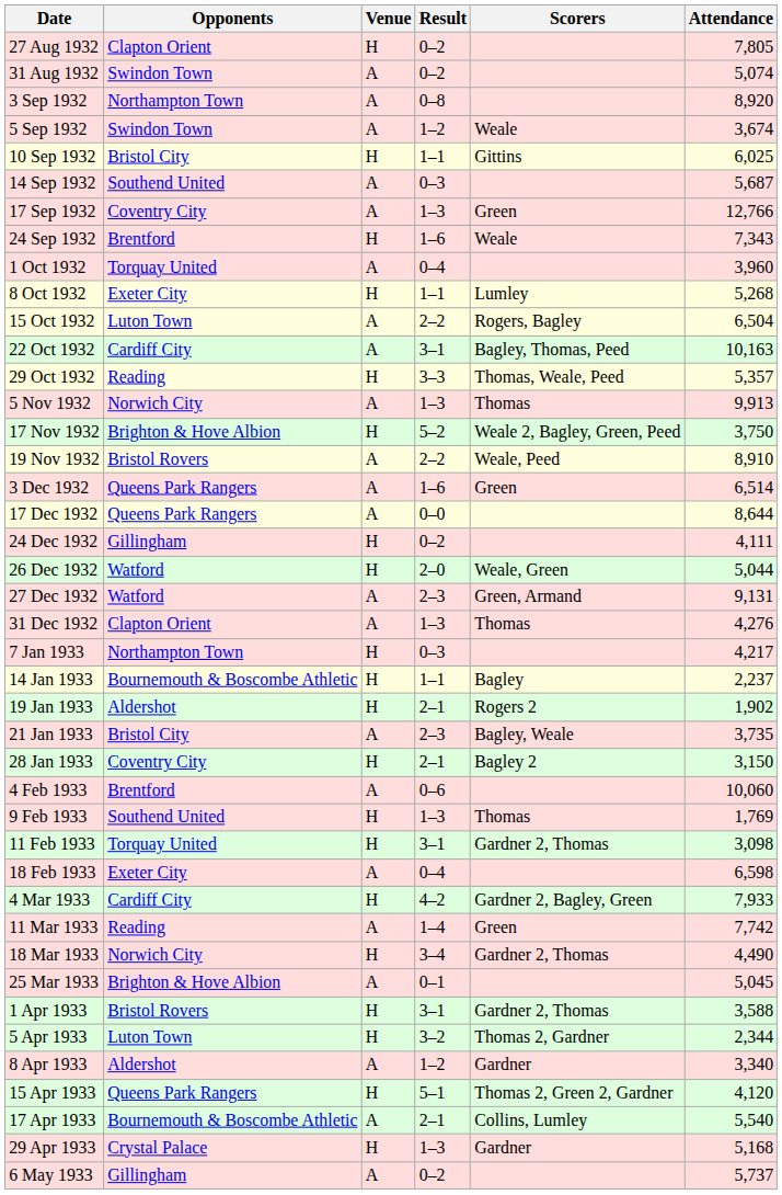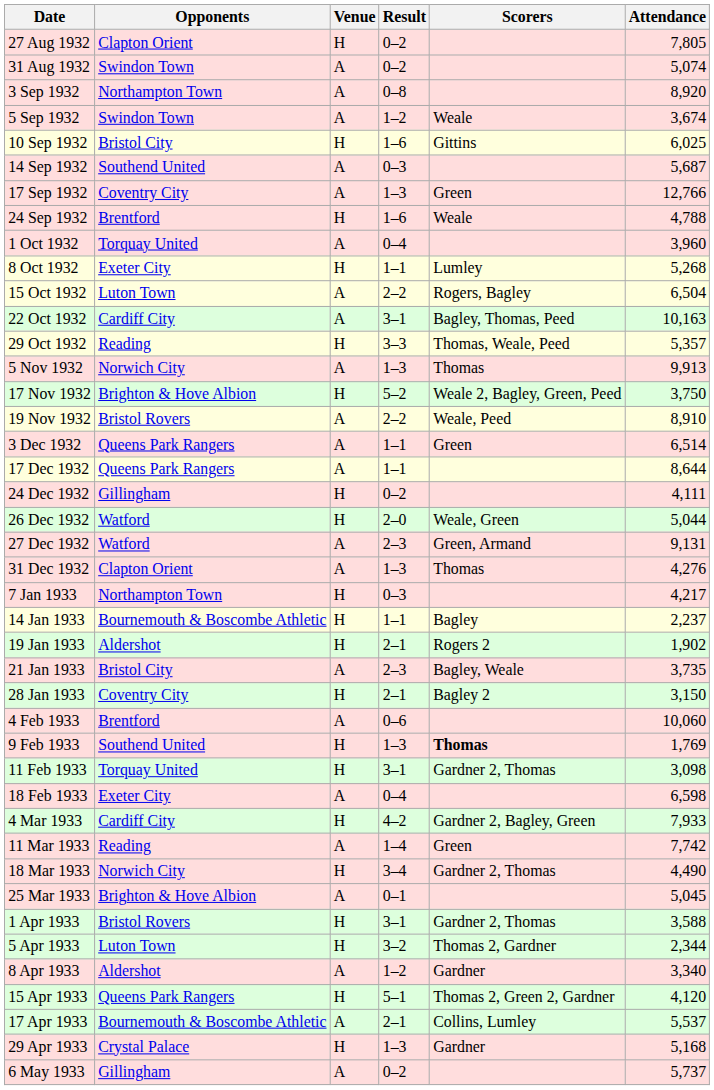10 Sep 1932 | Result: 1–1 -> 1–6
24 Sep 1932 | Attendance: 7,343 -> 4,788
3 Dec 1932 | Result: 1–6 -> 1–1
17 Dec 1932 | Result: 0–0 -> 1–1
9 Feb 1933 | Scorers: normal -> bold
17 Apr 1933 | Attendance: 5,540 -> 5,537
